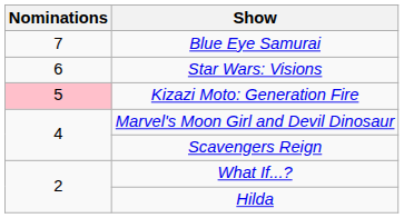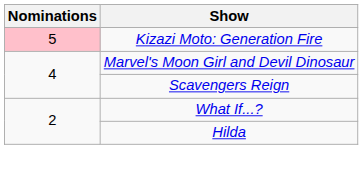- row: 7 | Blue Eye Samurai
- row: 6 | Star Wars: Visions
